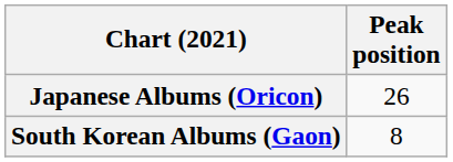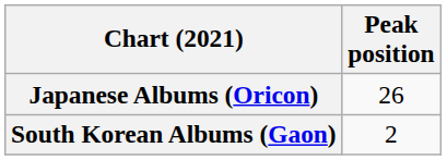South Korean Albums (Gaon) | Peak position: 8 -> 2
